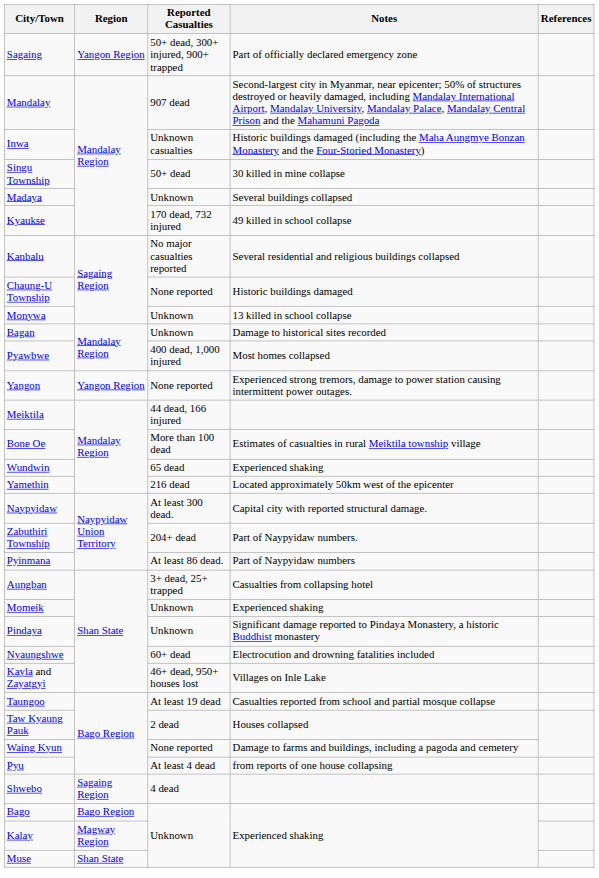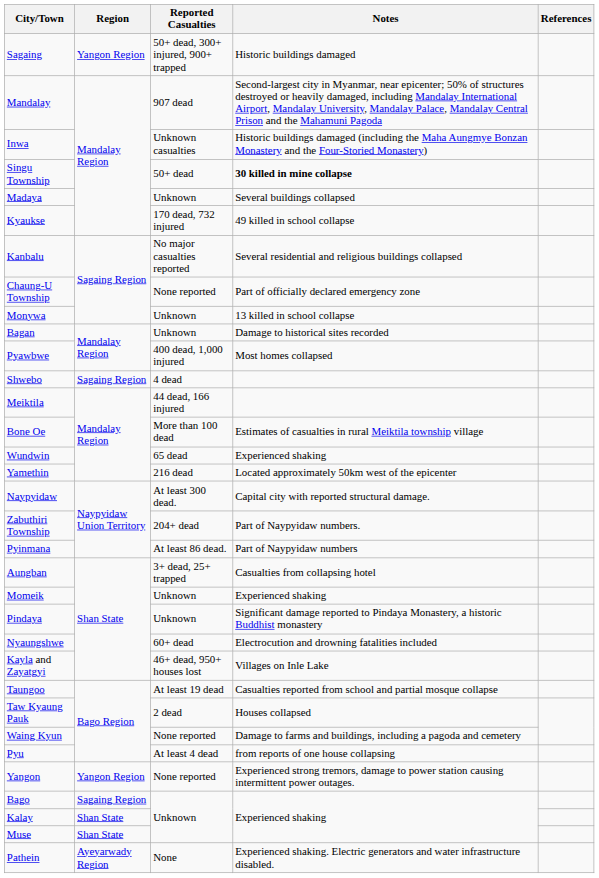Sagaing | Notes: Part of officially declared emergency zone -> Historic buildings damaged
Singu Township | Notes: normal -> bold
Chaung-U Township | Notes: Historic buildings damaged -> Part of officially declared emergency zone
rows swapped: Shwebo <-> Yangon
Bago | Region: Bago Region -> Sagaing Region
Kalay | Region: Magway Region -> Shan State
+ row: Pathein | Ayeyarwady Region | None | Experienced shaking. Electric generators and water infrastructure disabled.
